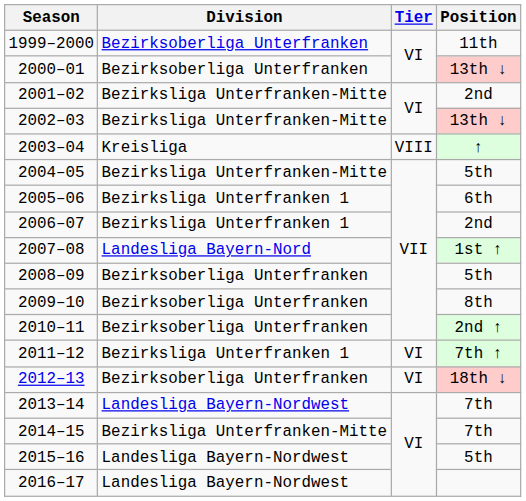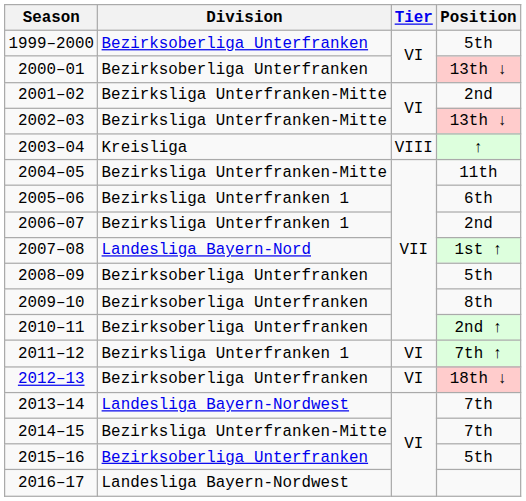1999–2000 | Position: 11th -> 5th
2004–05 | Position: 5th -> 11th
2015–16 | Division: Landesliga Bayern-Nordwest -> Bezirksoberliga Unterfranken
